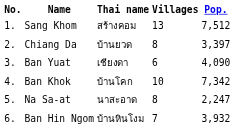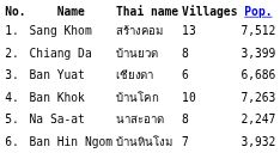Chiang Da | Pop.: 3,397 -> 3,399
Ban Yuat | Pop.: 4,090 -> 6,686
Ban Khok | Pop.: 7,342 -> 7,263
